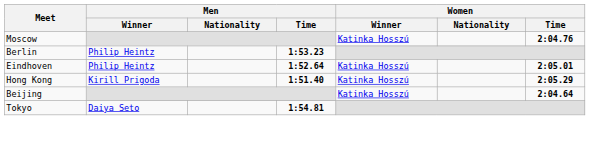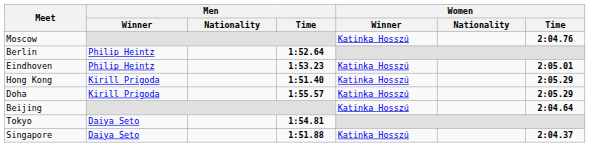Berlin | Men / Time: 1:53.23 -> 1:52.64
Eindhoven | Men / Time: 1:52.64 -> 1:53.23
+ row: Doha | Kirill Prigoda | 1:55.57 | Katinka Hosszú | 2:05.29
+ row: Singapore | Daiya Seto | 1:51.88 | Katinka Hosszú | 2:04.37
